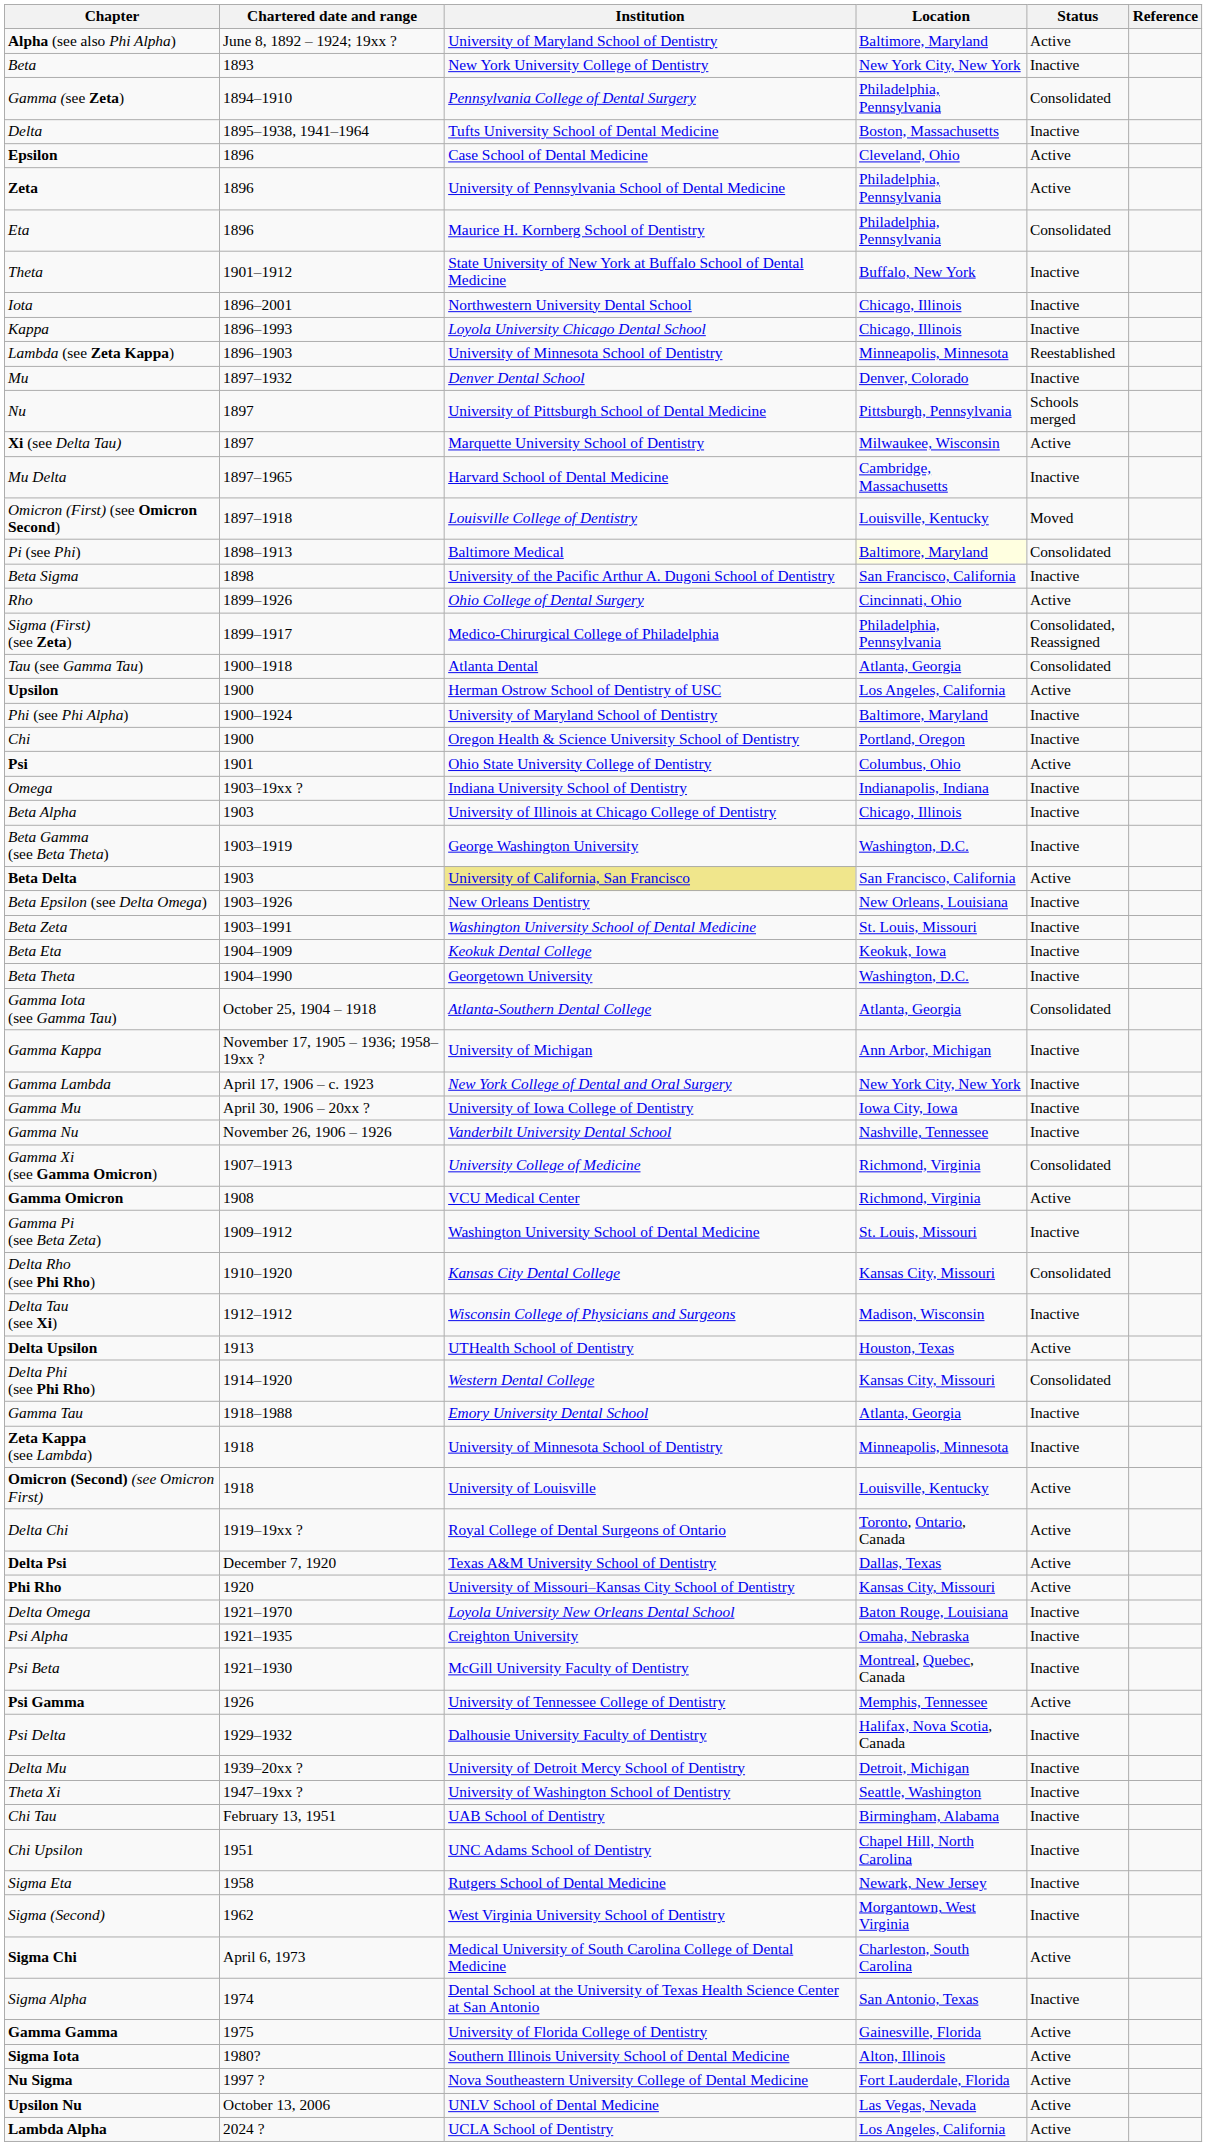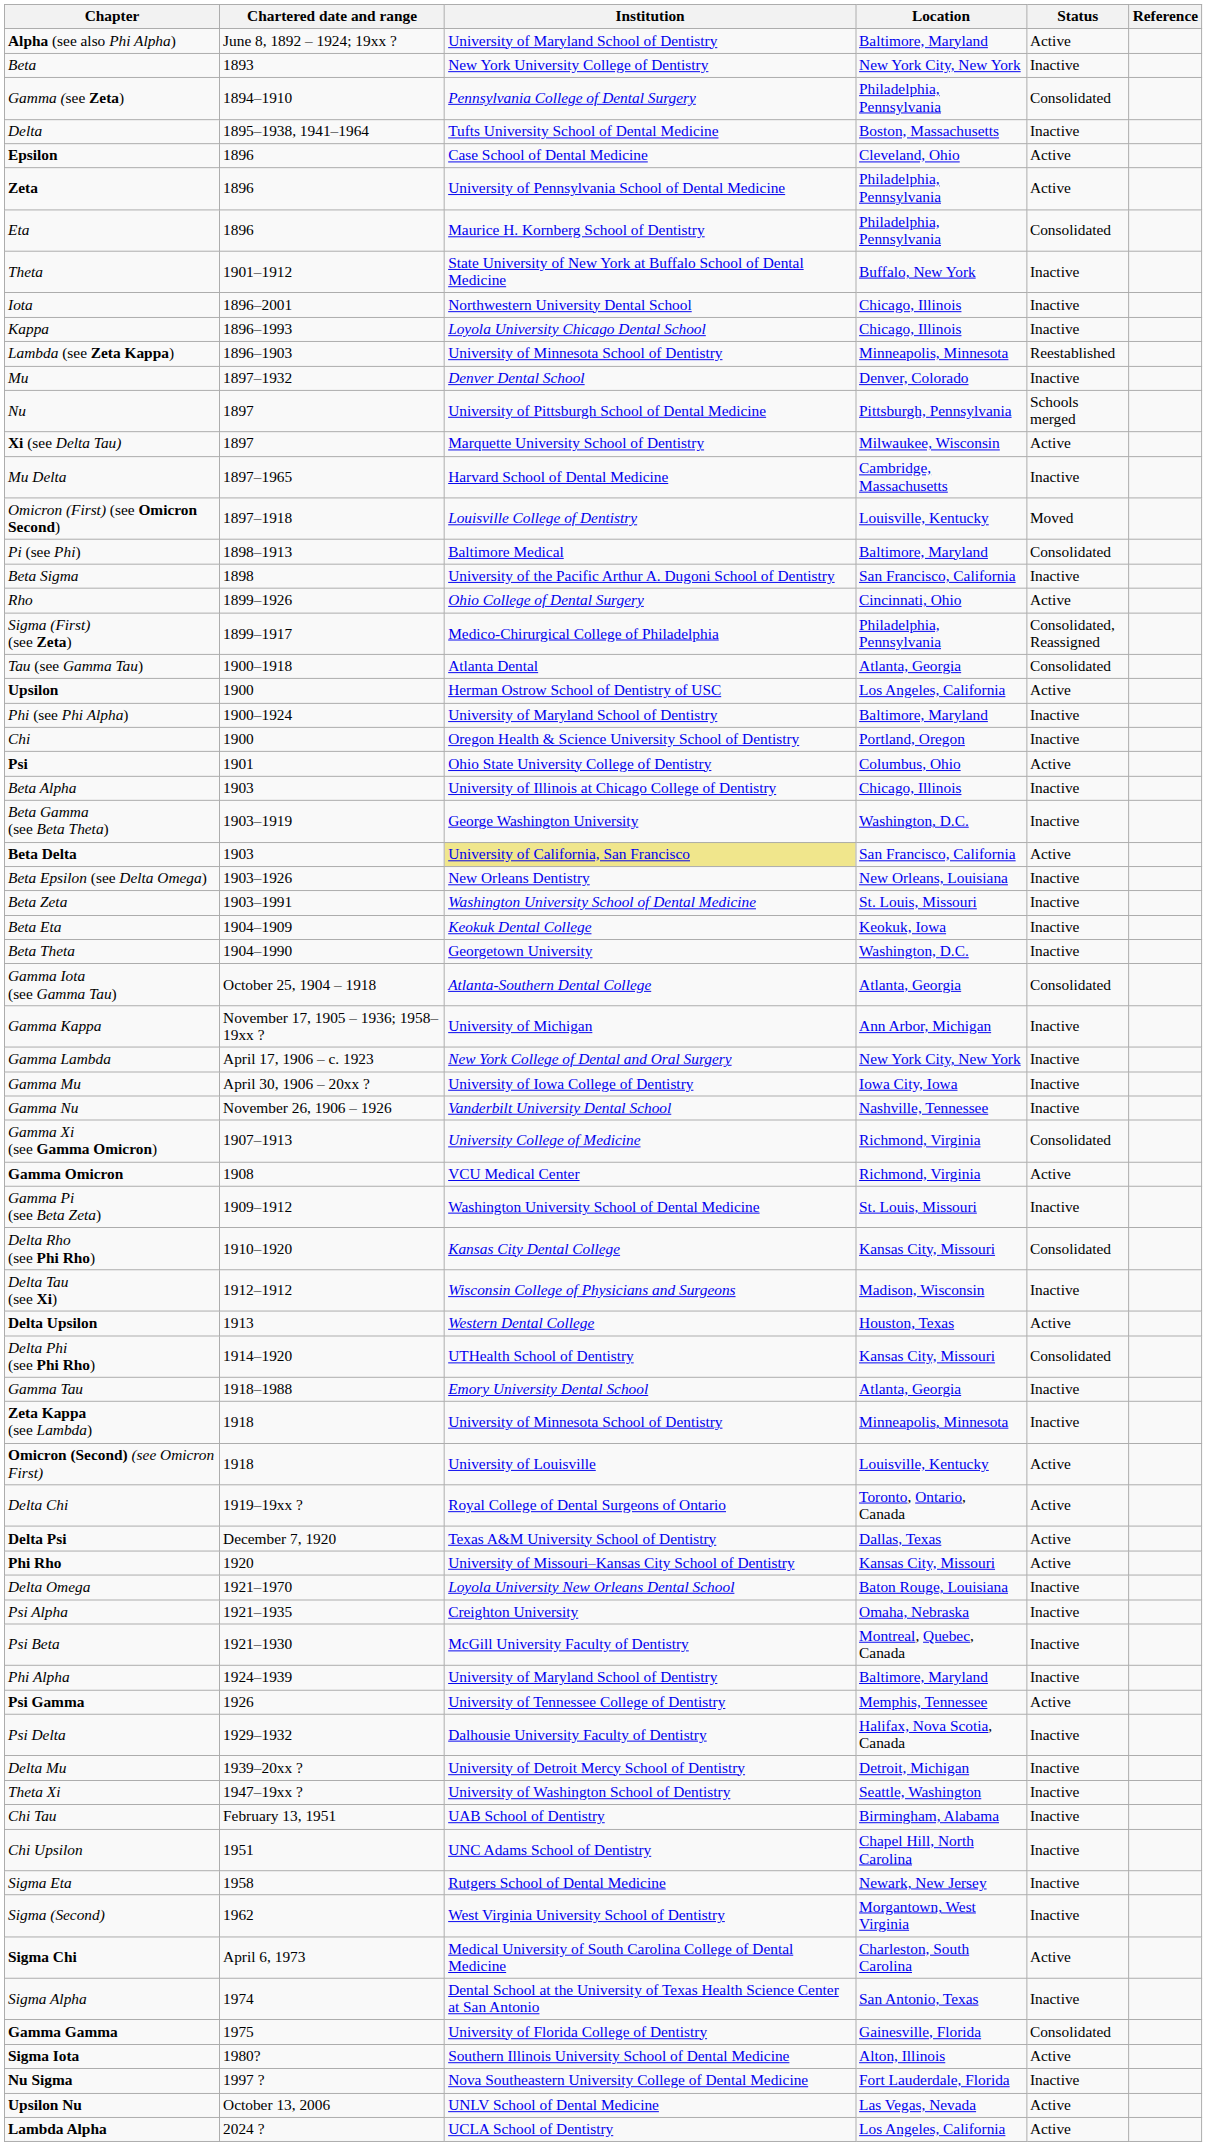Pi (see Phi) | Location: lightyellow background -> no background
- row: Omega | 1903–19xx ? | Indiana University School of Dentistry | Indianapolis, Indiana | Inactive
Delta Upsilon | Institution: UTHealth School of Dentistry -> Western Dental College
Delta Phi (see Phi Rho) | Institution: Western Dental College -> UTHealth School of Dentistry
+ row: Phi Alpha | 1924–1939 | University of Maryland School of Dentistry | Baltimore, Maryland | Inactive
Gamma Gamma | Status: Active -> Consolidated
Nu Sigma | Status: Active -> Inactive
